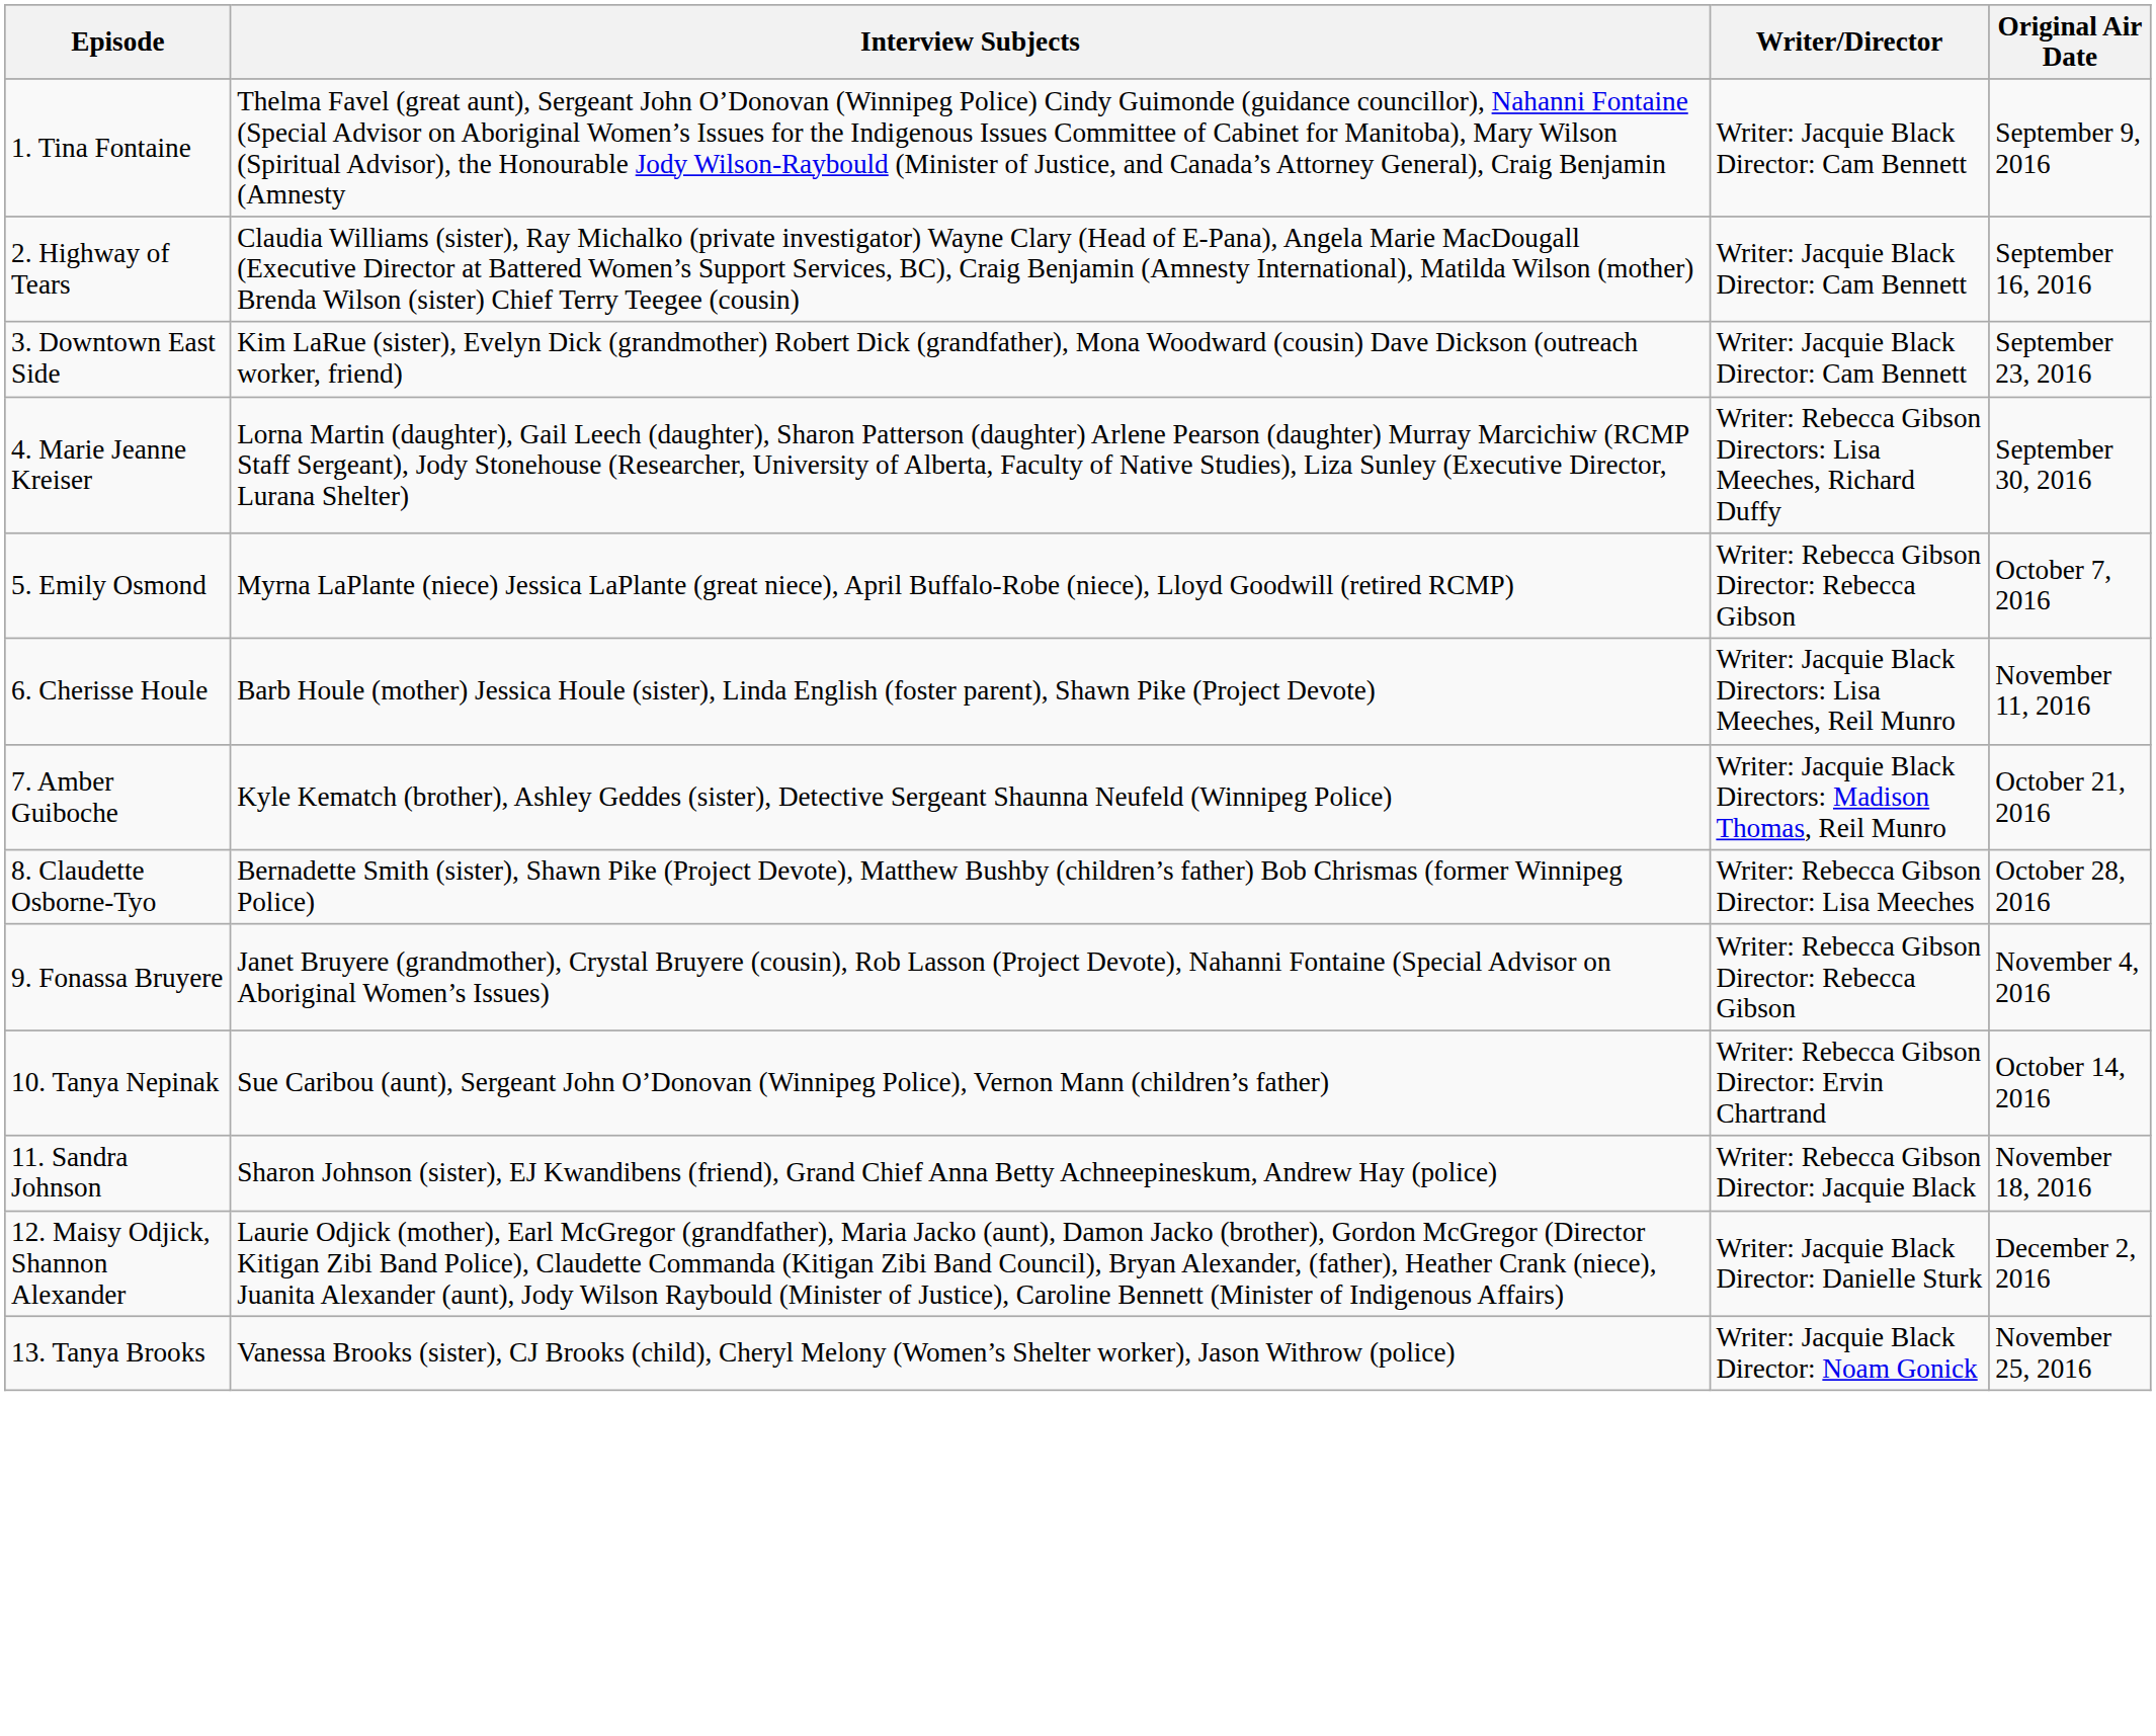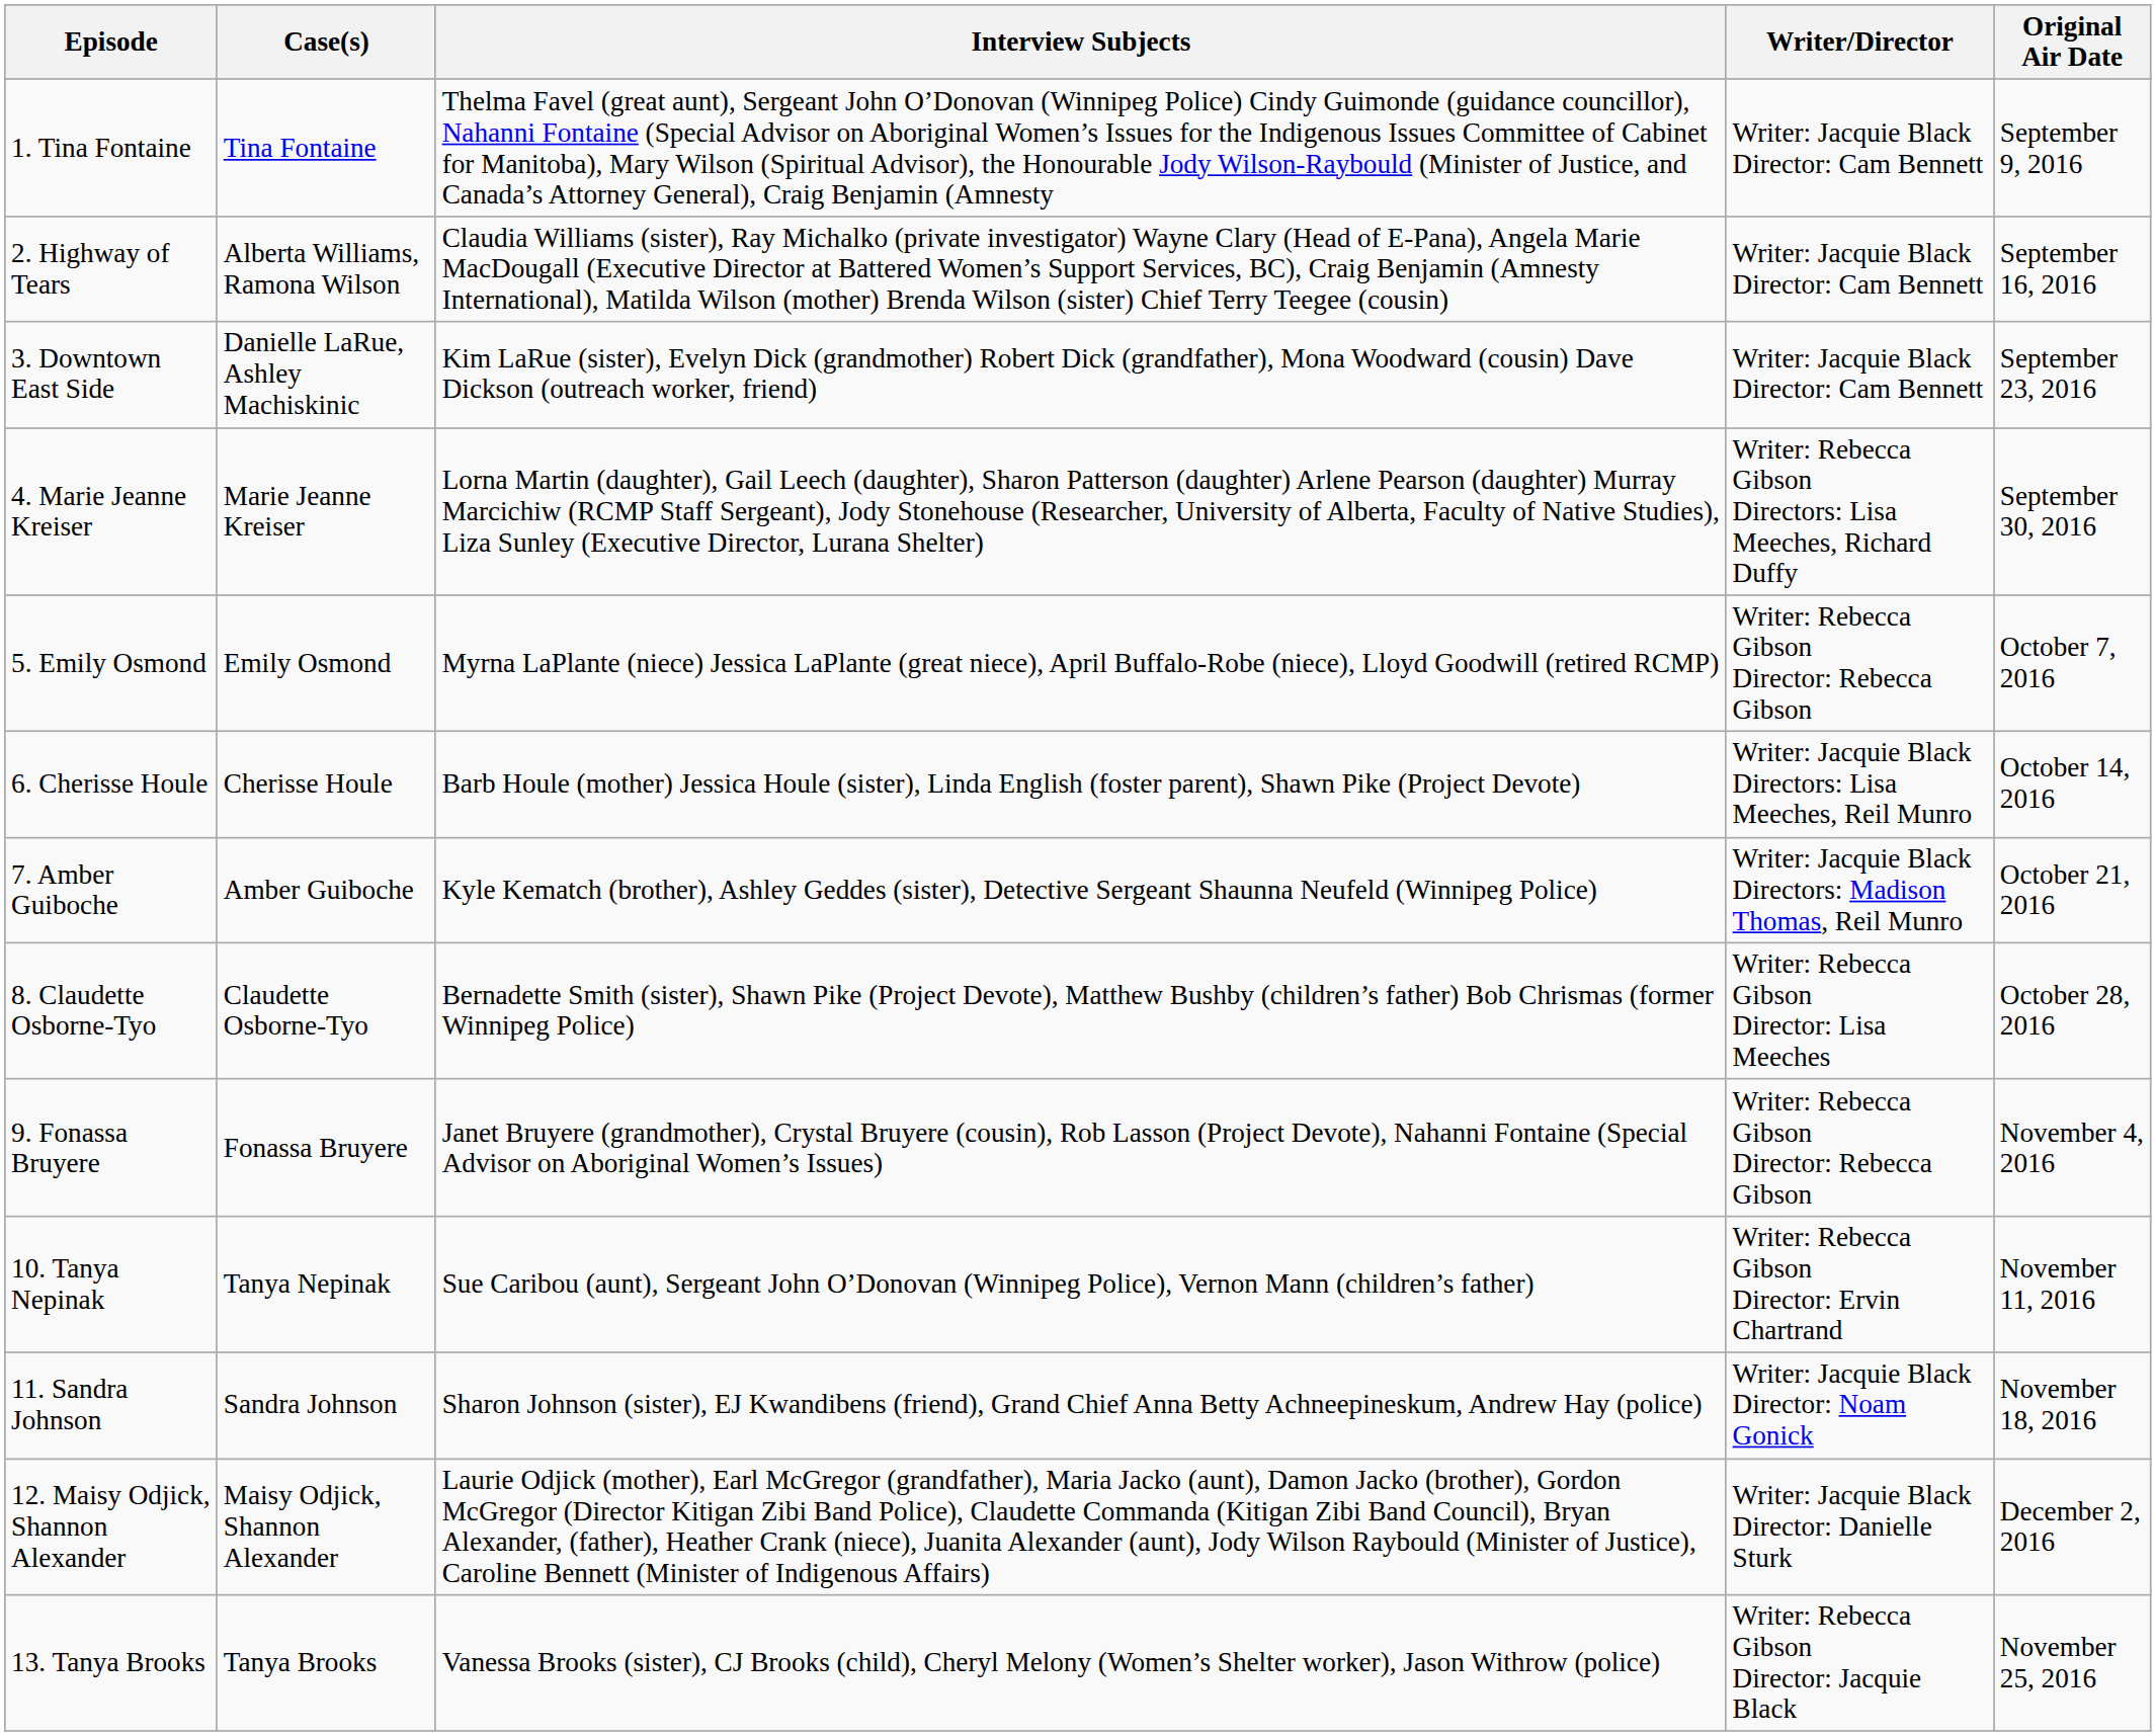+ column: Case(s) | Tina Fontaine | Alberta Williams, Ramona Wilson | Danielle LaRue, Ashley Machiskinic | Marie Jeanne Kreiser | Emily Osmond | Cherisse Houle | Amber Guiboche | Claudette Osborne-Tyo | Fonassa Bruyere | Tanya Nepinak | Sandra Johnson | Maisy Odjick, Shannon Alexander | Tanya Brooks
6. Cherisse Houle | Original Air Date: November 11, 2016 -> October 14, 2016
10. Tanya Nepinak | Original Air Date: October 14, 2016 -> November 11, 2016
11. Sandra Johnson | Writer/Director: Writer: Rebecca Gibson Director: Jacquie Black -> Writer: Jacquie Black Director: Noam Gonick
13. Tanya Brooks | Writer/Director: Writer: Jacquie Black Director: Noam Gonick -> Writer: Rebecca Gibson Director: Jacquie Black
